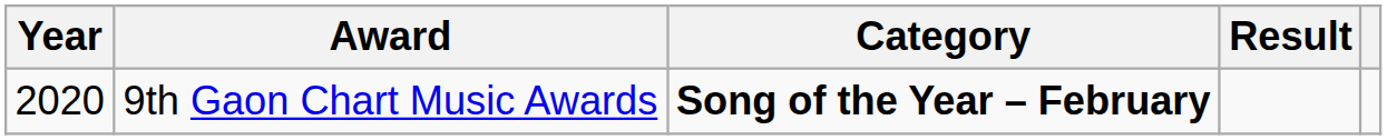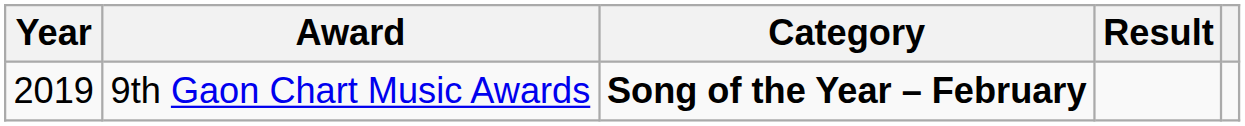9th Gaon Chart Music Awards | Year: 2020 -> 2019
